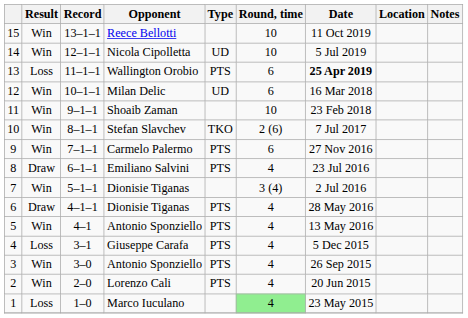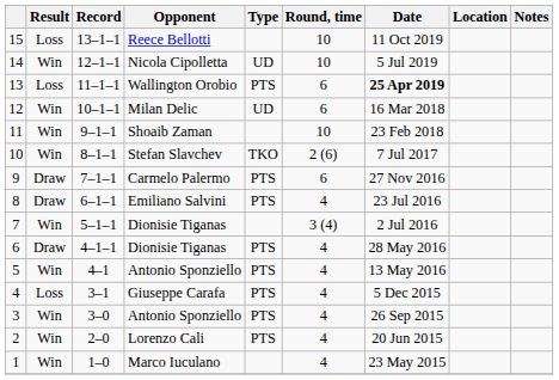15 | Result: Win -> Loss
9 | Result: Win -> Draw
1 | Result: Loss -> Win
1 | Round, time: lightgreen background -> no background
